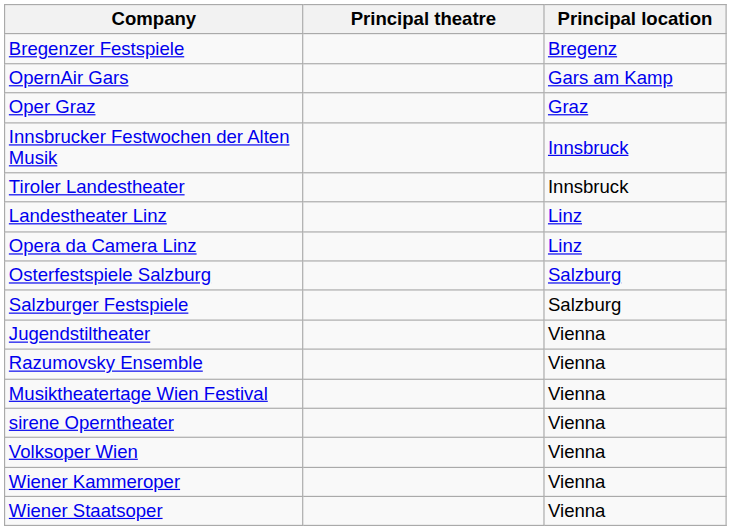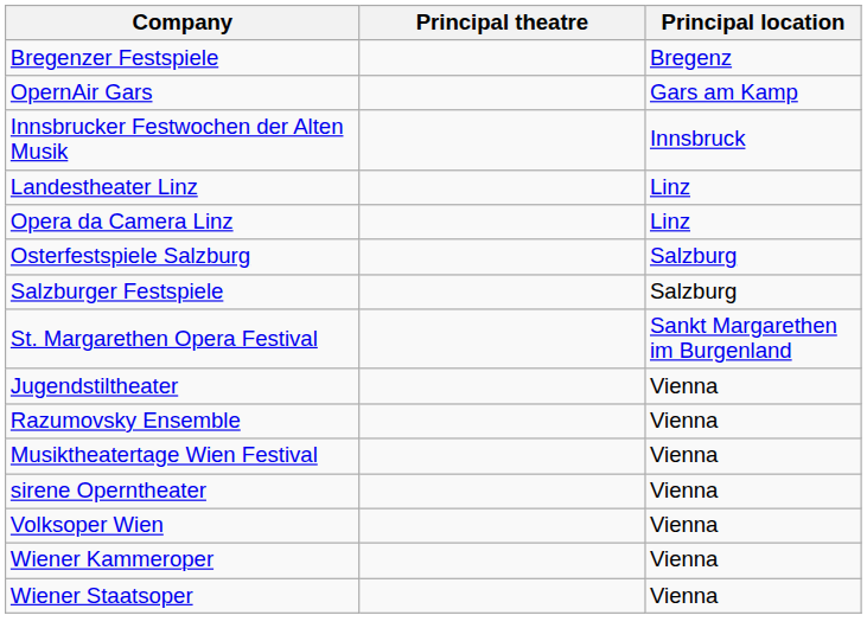- row: Oper Graz | Graz
- row: Tiroler Landestheater | Innsbruck
+ row: St. Margarethen Opera Festival | Sankt Margarethen im Burgenland
